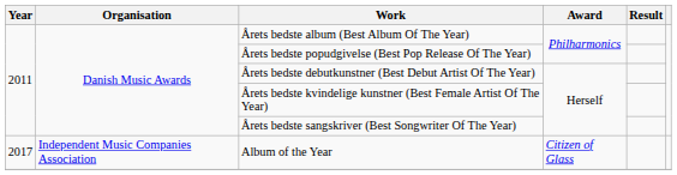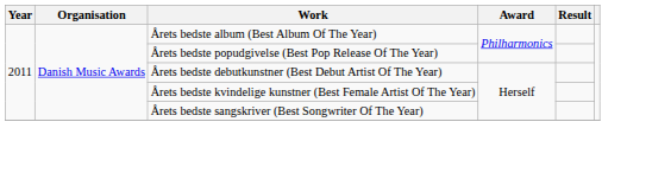- row: 2017 | Independent Music Companies Association | Album of the Year | Citizen of Glass
